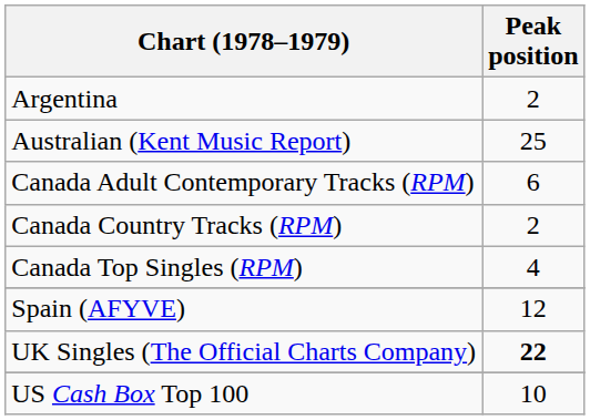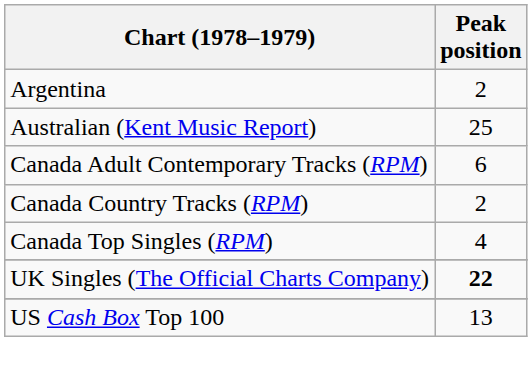- row: Spain (AFYVE) | 12
US Cash Box Top 100 | Peak position: 10 -> 13
